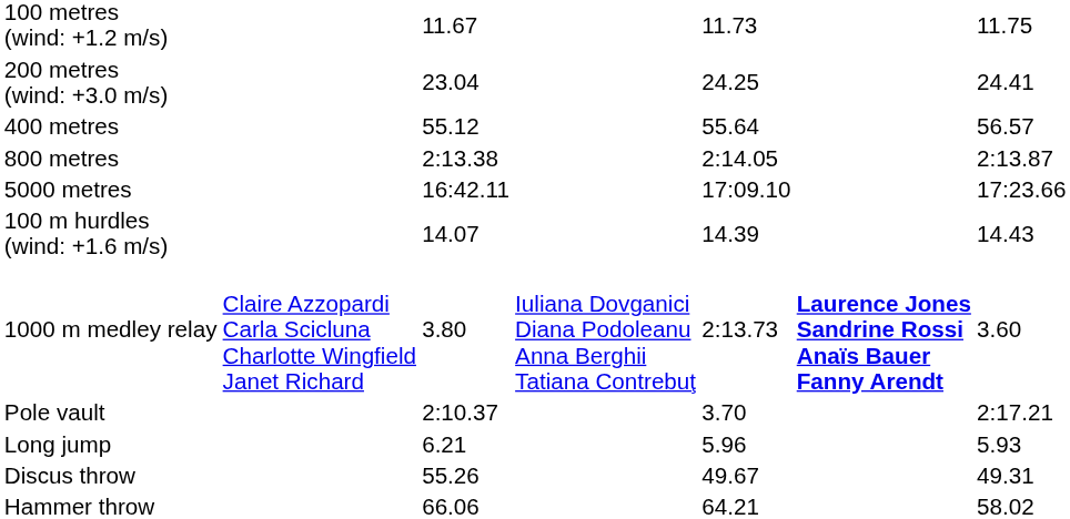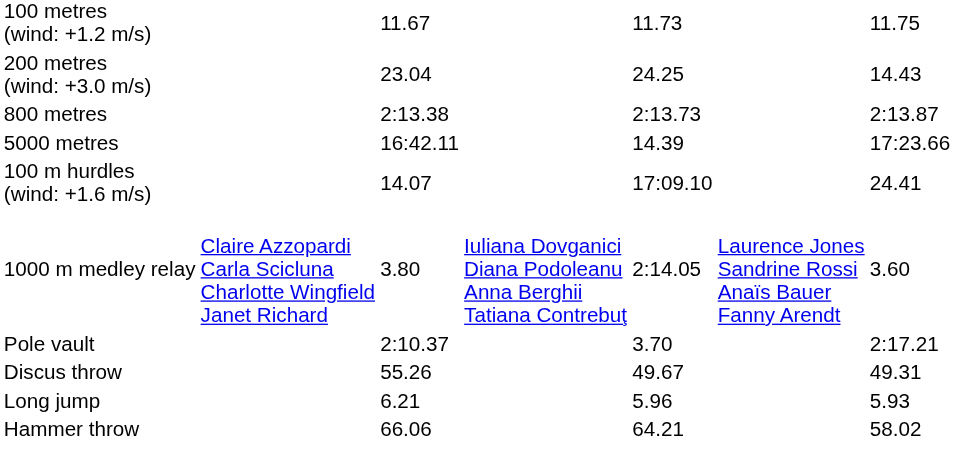200 metres (wind: +3.0 m/s) | column 7: 24.41 -> 14.43
- row: 400 metres | 55.12 | 55.64 | 56.57
800 metres | column 5: 2:14.05 -> 2:13.73
5000 metres | column 5: 17:09.10 -> 14.39
100 m hurdles (wind: +1.6 m/s) | column 5: 14.39 -> 17:09.10
100 m hurdles (wind: +1.6 m/s) | column 7: 14.43 -> 24.41
1000 m medley relay | column 5: 2:13.73 -> 2:14.05
1000 m medley relay | column 6: bold -> normal
rows swapped: Long jump <-> Discus throw
